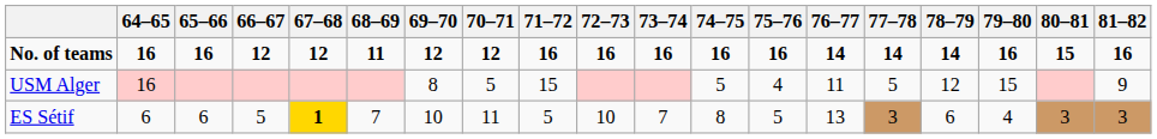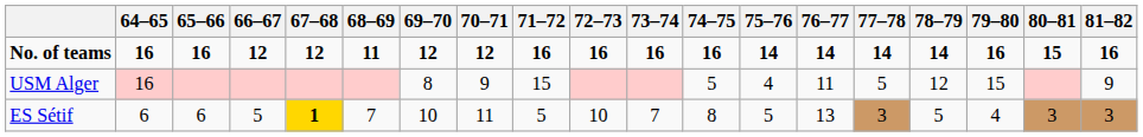No. of teams | 75–76: 16 -> 14
USM Alger | 70–71: 5 -> 9
ES Sétif | 78–79: 6 -> 5
